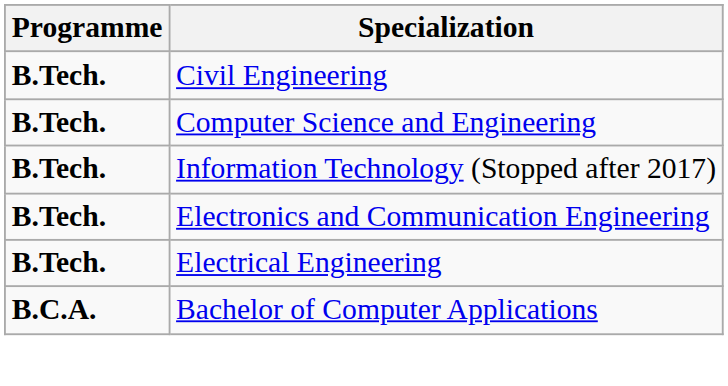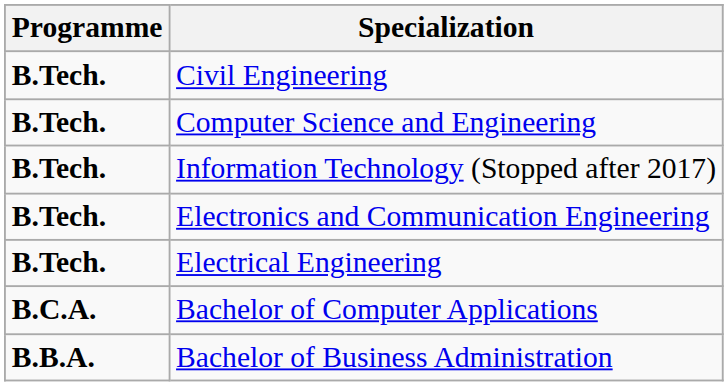+ row: B.B.A. | Bachelor of Business Administration
